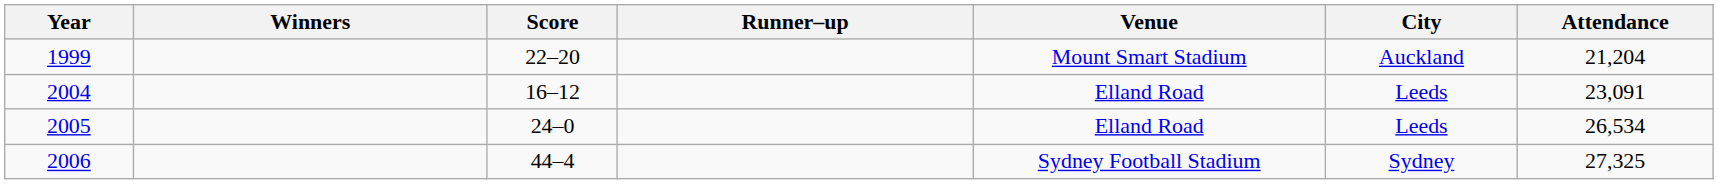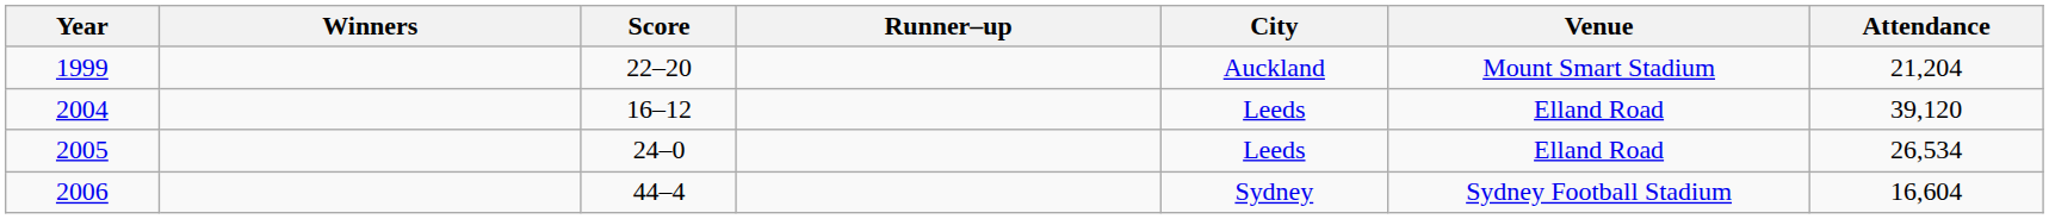columns swapped: Venue <-> City
2004 | Attendance: 23,091 -> 39,120
2006 | Attendance: 27,325 -> 16,604
